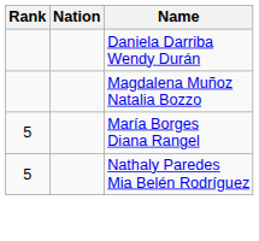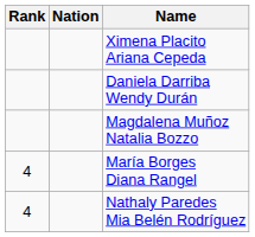+ row: Ximena Placito Ariana Cepeda
María Borges Diana Rangel | Rank: 5 -> 4
Nathaly Paredes Mia Belén Rodríguez | Rank: 5 -> 4
